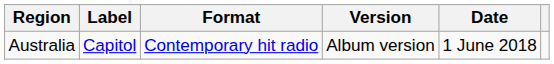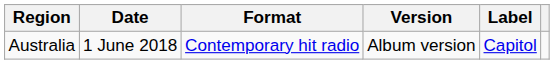columns swapped: Date <-> Label
